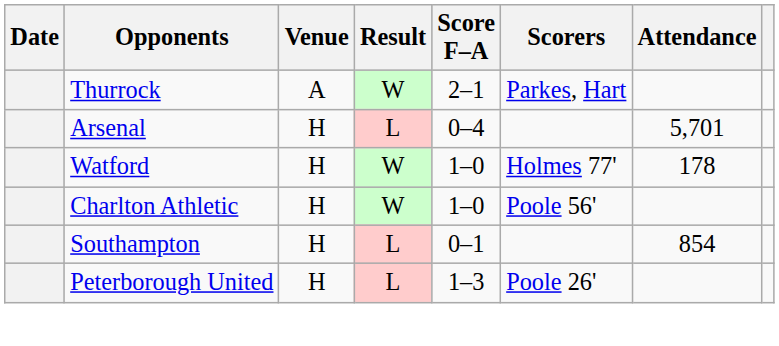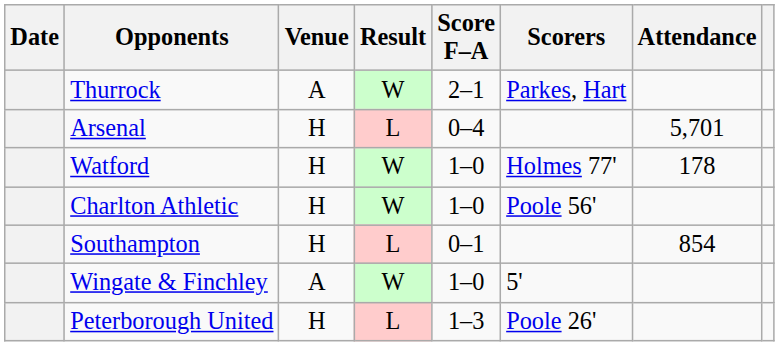+ row: Wingate & Finchley | A | W | 1–0 | 5'
